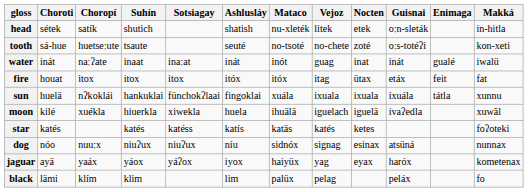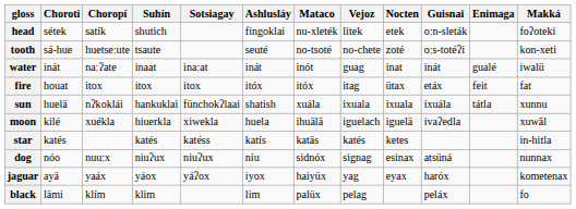head | Ashlusláy: shatish -> fingoklai
head | Makká: in-hitla -> foʔoteki
sun | Ashlusláy: fingoklai -> shatish
star | Makká: foʔoteki -> in-hitla
